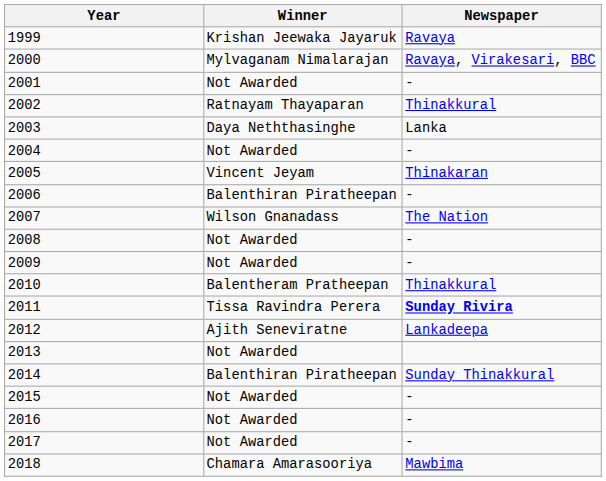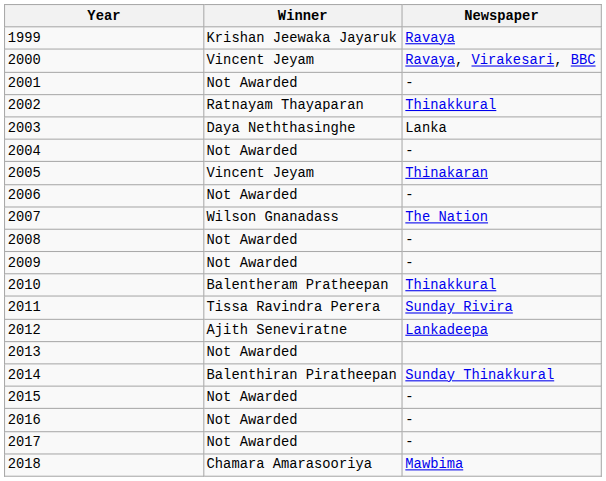2000 | Winner: Mylvaganam Nimalarajan -> Vincent Jeyam
2006 | Winner: Balenthiran Piratheepan -> Not Awarded
2011 | Newspaper: bold -> normal
